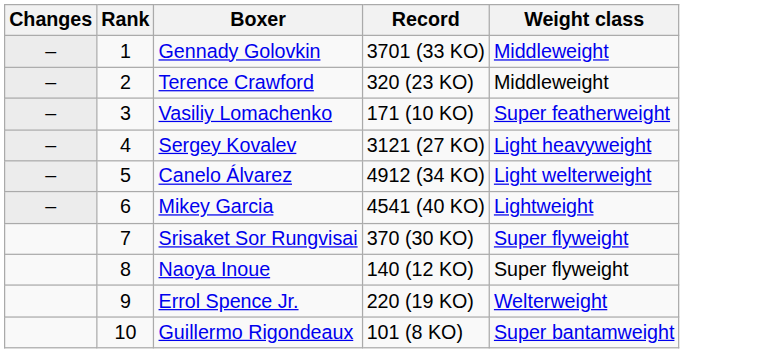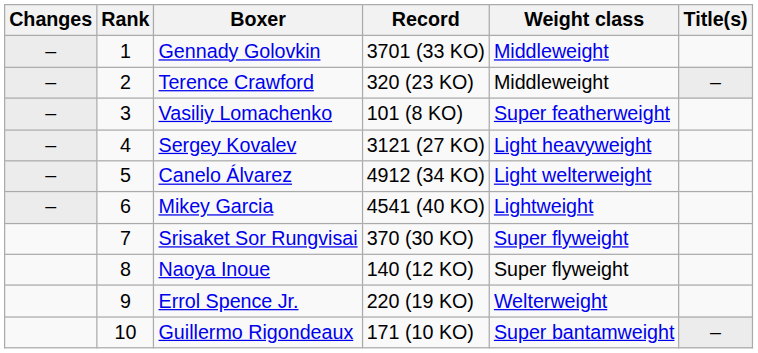+ column: Title(s) | – | –
Vasiliy Lomachenko | Record: 171 (10 KO) -> 101 (8 KO)
Guillermo Rigondeaux | Record: 101 (8 KO) -> 171 (10 KO)
